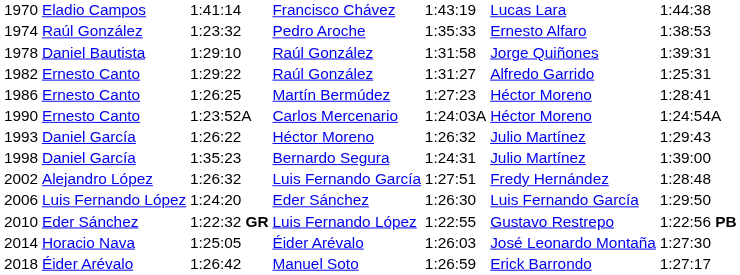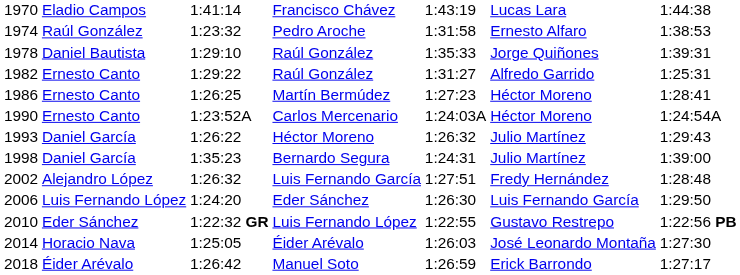Pedro Aroche | column 5: 1:35:33 -> 1:31:58
1978 / Raúl González | column 5: 1:31:58 -> 1:35:33
